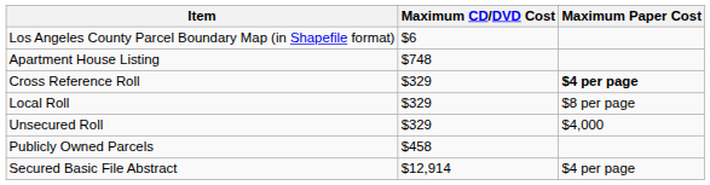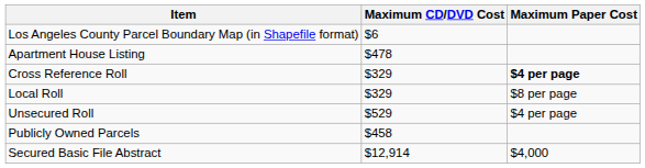Apartment House Listing | Maximum CD/DVD Cost: $748 -> $478
Unsecured Roll | Maximum CD/DVD Cost: $329 -> $529
Unsecured Roll | Maximum Paper Cost: $4,000 -> $4 per page
Secured Basic File Abstract | Maximum Paper Cost: $4 per page -> $4,000
